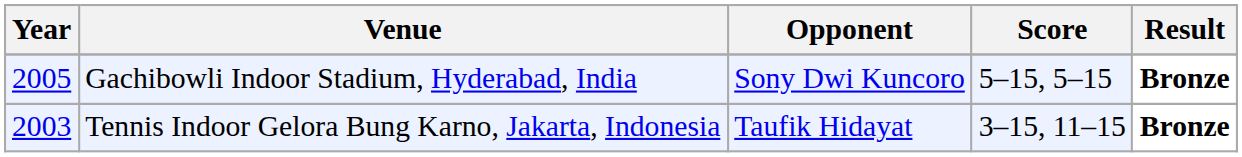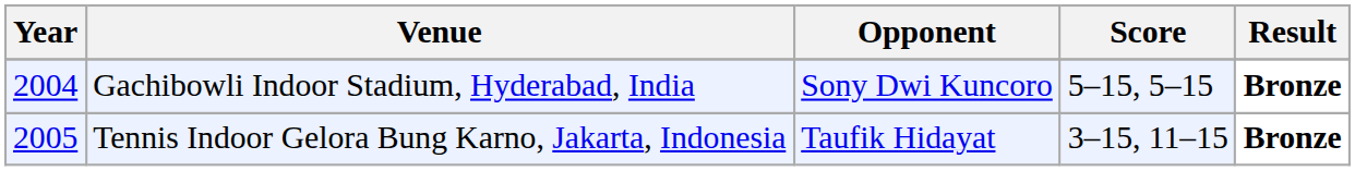Gachibowli Indoor Stadium, Hyderabad, India | Year: 2005 -> 2004
Tennis Indoor Gelora Bung Karno, Jakarta, Indonesia | Year: 2003 -> 2005
